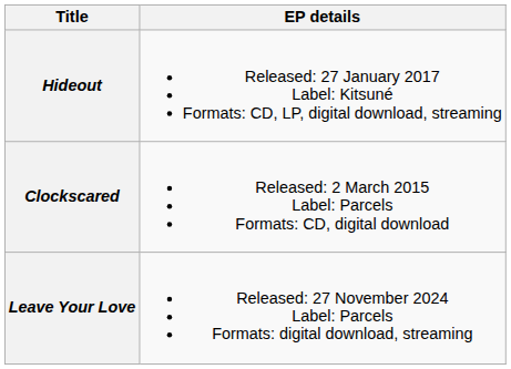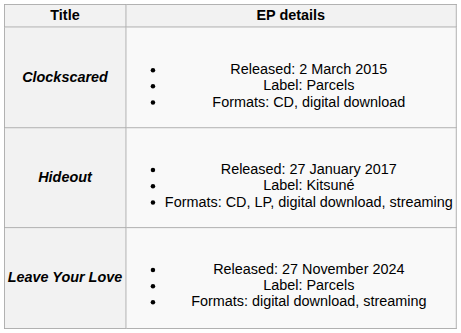rows swapped: Clockscared <-> Hideout
